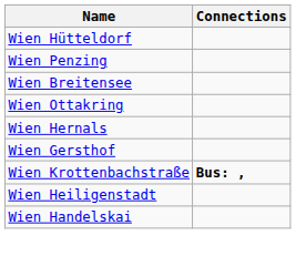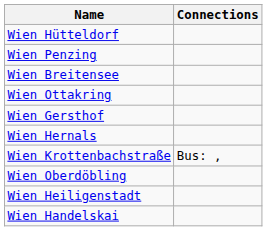rows swapped: Wien Hernals <-> Wien Gersthof
Wien Krottenbachstraße | Connections: bold -> normal
+ row: Wien Oberdöbling
